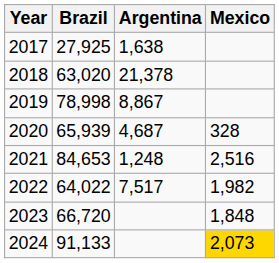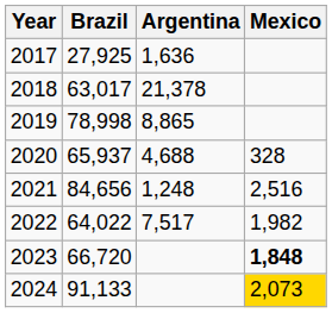2017 | Argentina: 1,638 -> 1,636
2018 | Brazil: 63,020 -> 63,017
2019 | Argentina: 8,867 -> 8,865
2020 | Brazil: 65,939 -> 65,937
2020 | Argentina: 4,687 -> 4,688
2021 | Brazil: 84,653 -> 84,656
2023 | Mexico: normal -> bold
